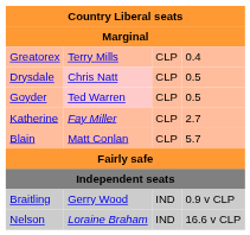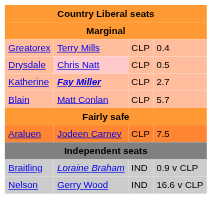- row: Goyder | Ted Warren | CLP | 0.5
Katherine | column 2: normal -> bold
+ row: Araluen | Jodeen Carney | CLP | 7.5
Braitling | column 2: Gerry Wood -> Loraine Braham
Nelson | column 2: Loraine Braham -> Gerry Wood
